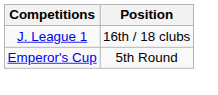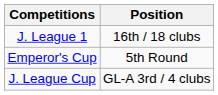+ row: J. League Cup | GL-A 3rd / 4 clubs
